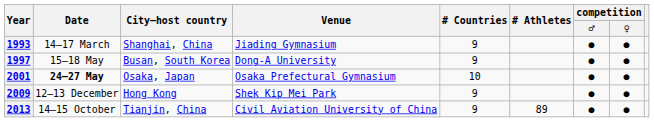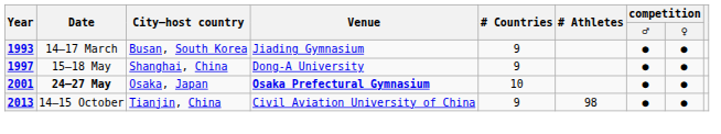1993 | City–host country: Shanghai, China -> Busan, South Korea
1997 | City–host country: Busan, South Korea -> Shanghai, China
2001 | Venue: normal -> bold
- row: 2009 | 12–13 December | Hong Kong | Shek Kip Mei Park | 9 | ● | ●
2013 | # Athletes: 89 -> 98
